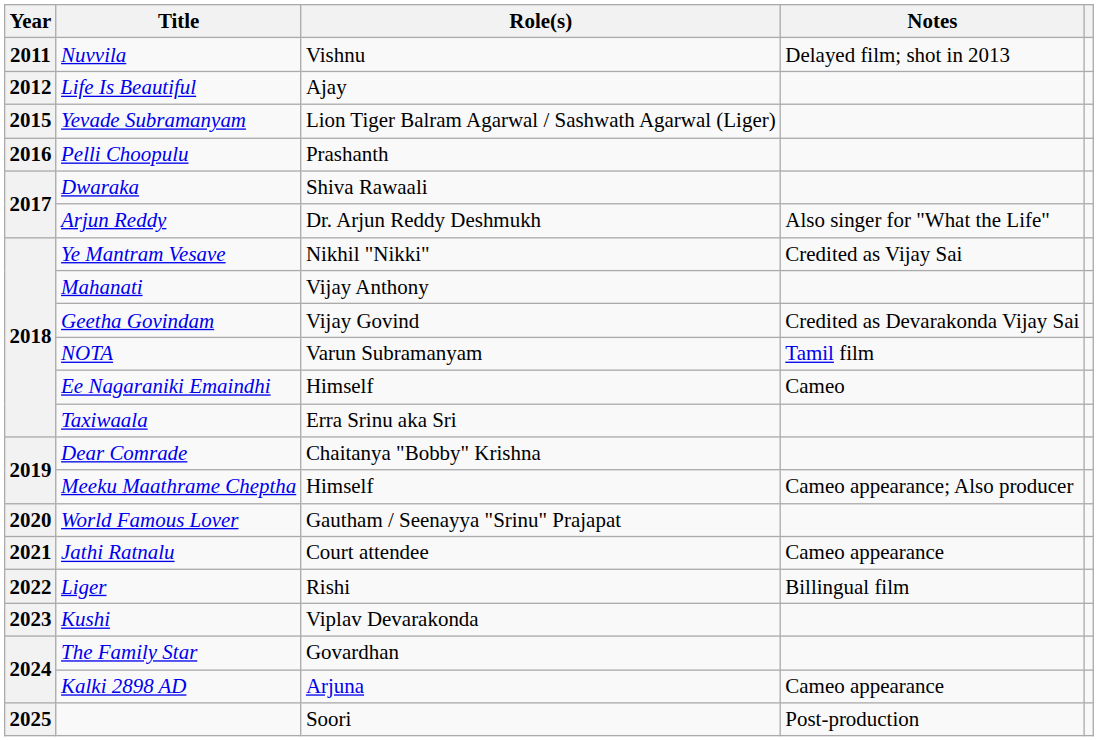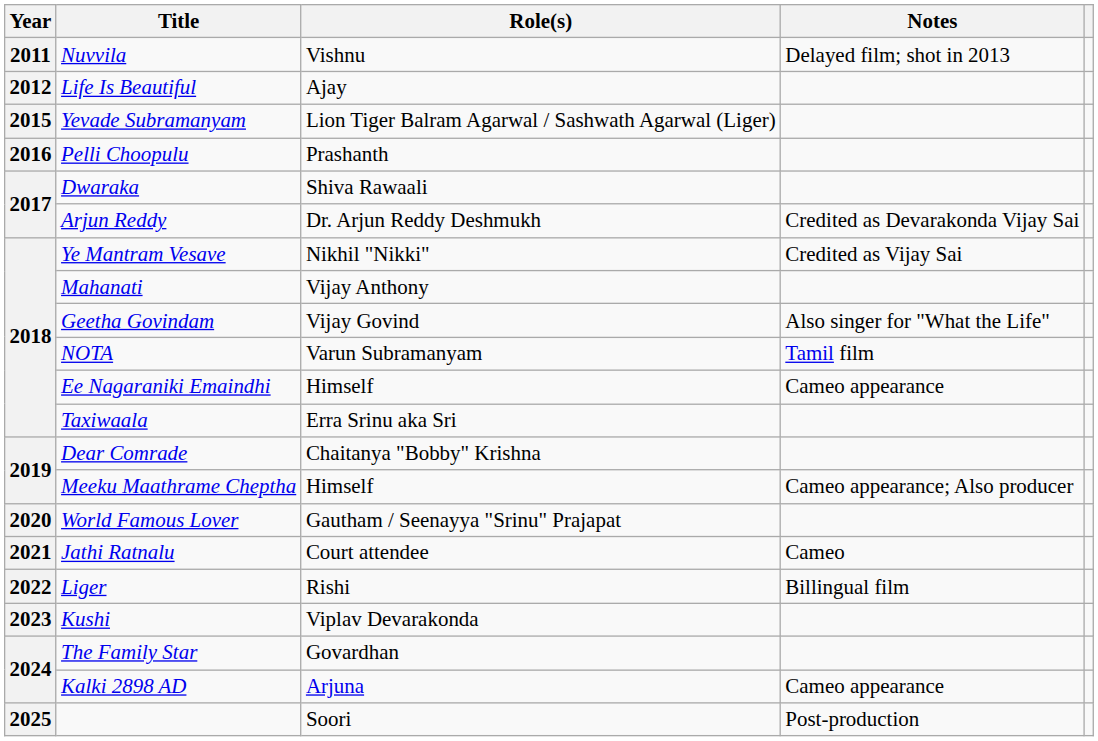Arjun Reddy | Notes: Also singer for "What the Life" -> Credited as Devarakonda Vijay Sai
Geetha Govindam | Notes: Credited as Devarakonda Vijay Sai -> Also singer for "What the Life"
Ee Nagaraniki Emaindhi | Notes: Cameo -> Cameo appearance
Jathi Ratnalu | Notes: Cameo appearance -> Cameo
